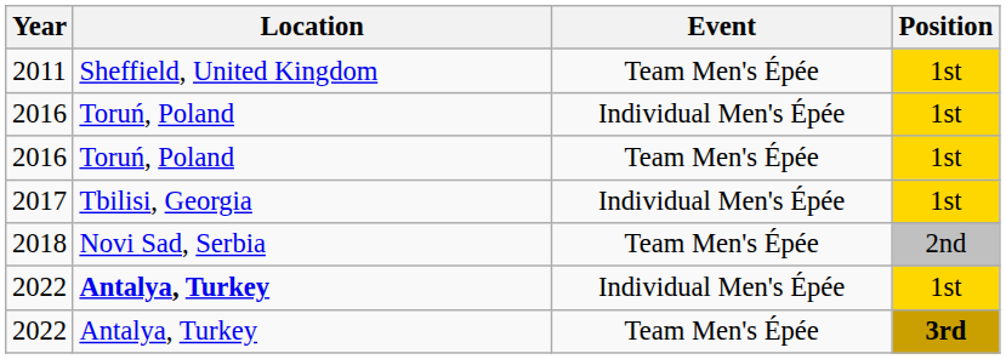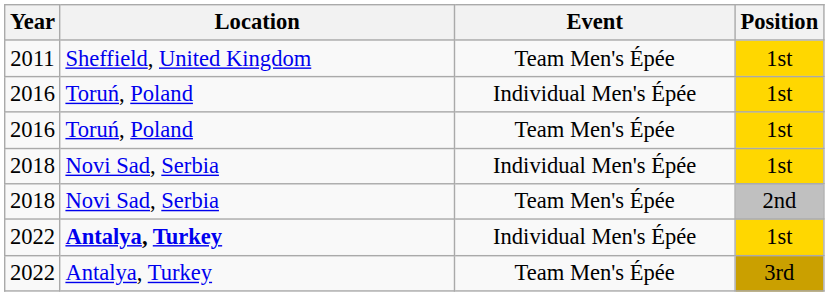- row: 2017 | Tbilisi, Georgia | Individual Men's Épée | 1st
+ row: 2018 | Novi Sad, Serbia | Individual Men's Épée | 1st
2022 / Team Men's Épée | Position: bold -> normal
